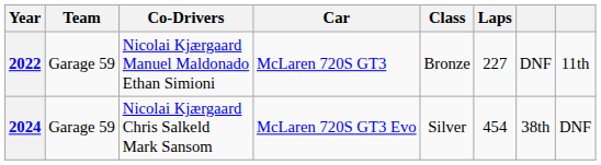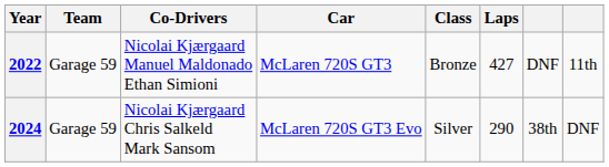2022 | Laps: 227 -> 427
2024 | Laps: 454 -> 290
